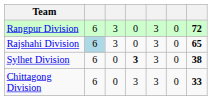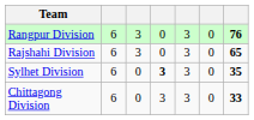Rangpur Division | column 7: 72 -> 76
Rajshahi Division | column 2: lightblue background -> no background
Sylhet Division | column 7: 38 -> 35
